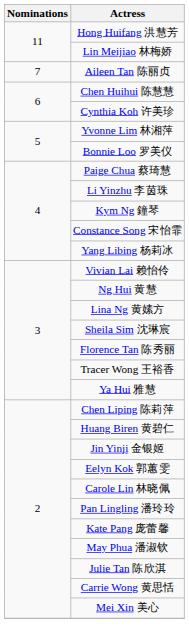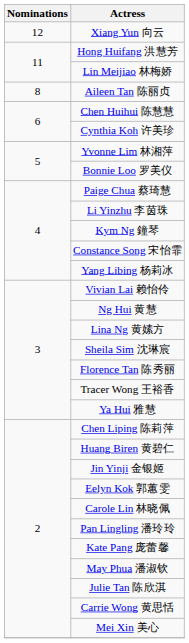+ row: 12 | Xiang Yun 向云
Aileen Tan 陈丽贞 | Nominations: 7 -> 8
